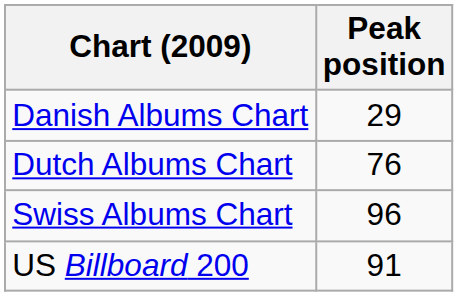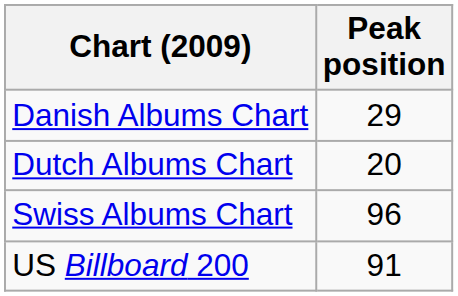Dutch Albums Chart | Peak position: 76 -> 20
